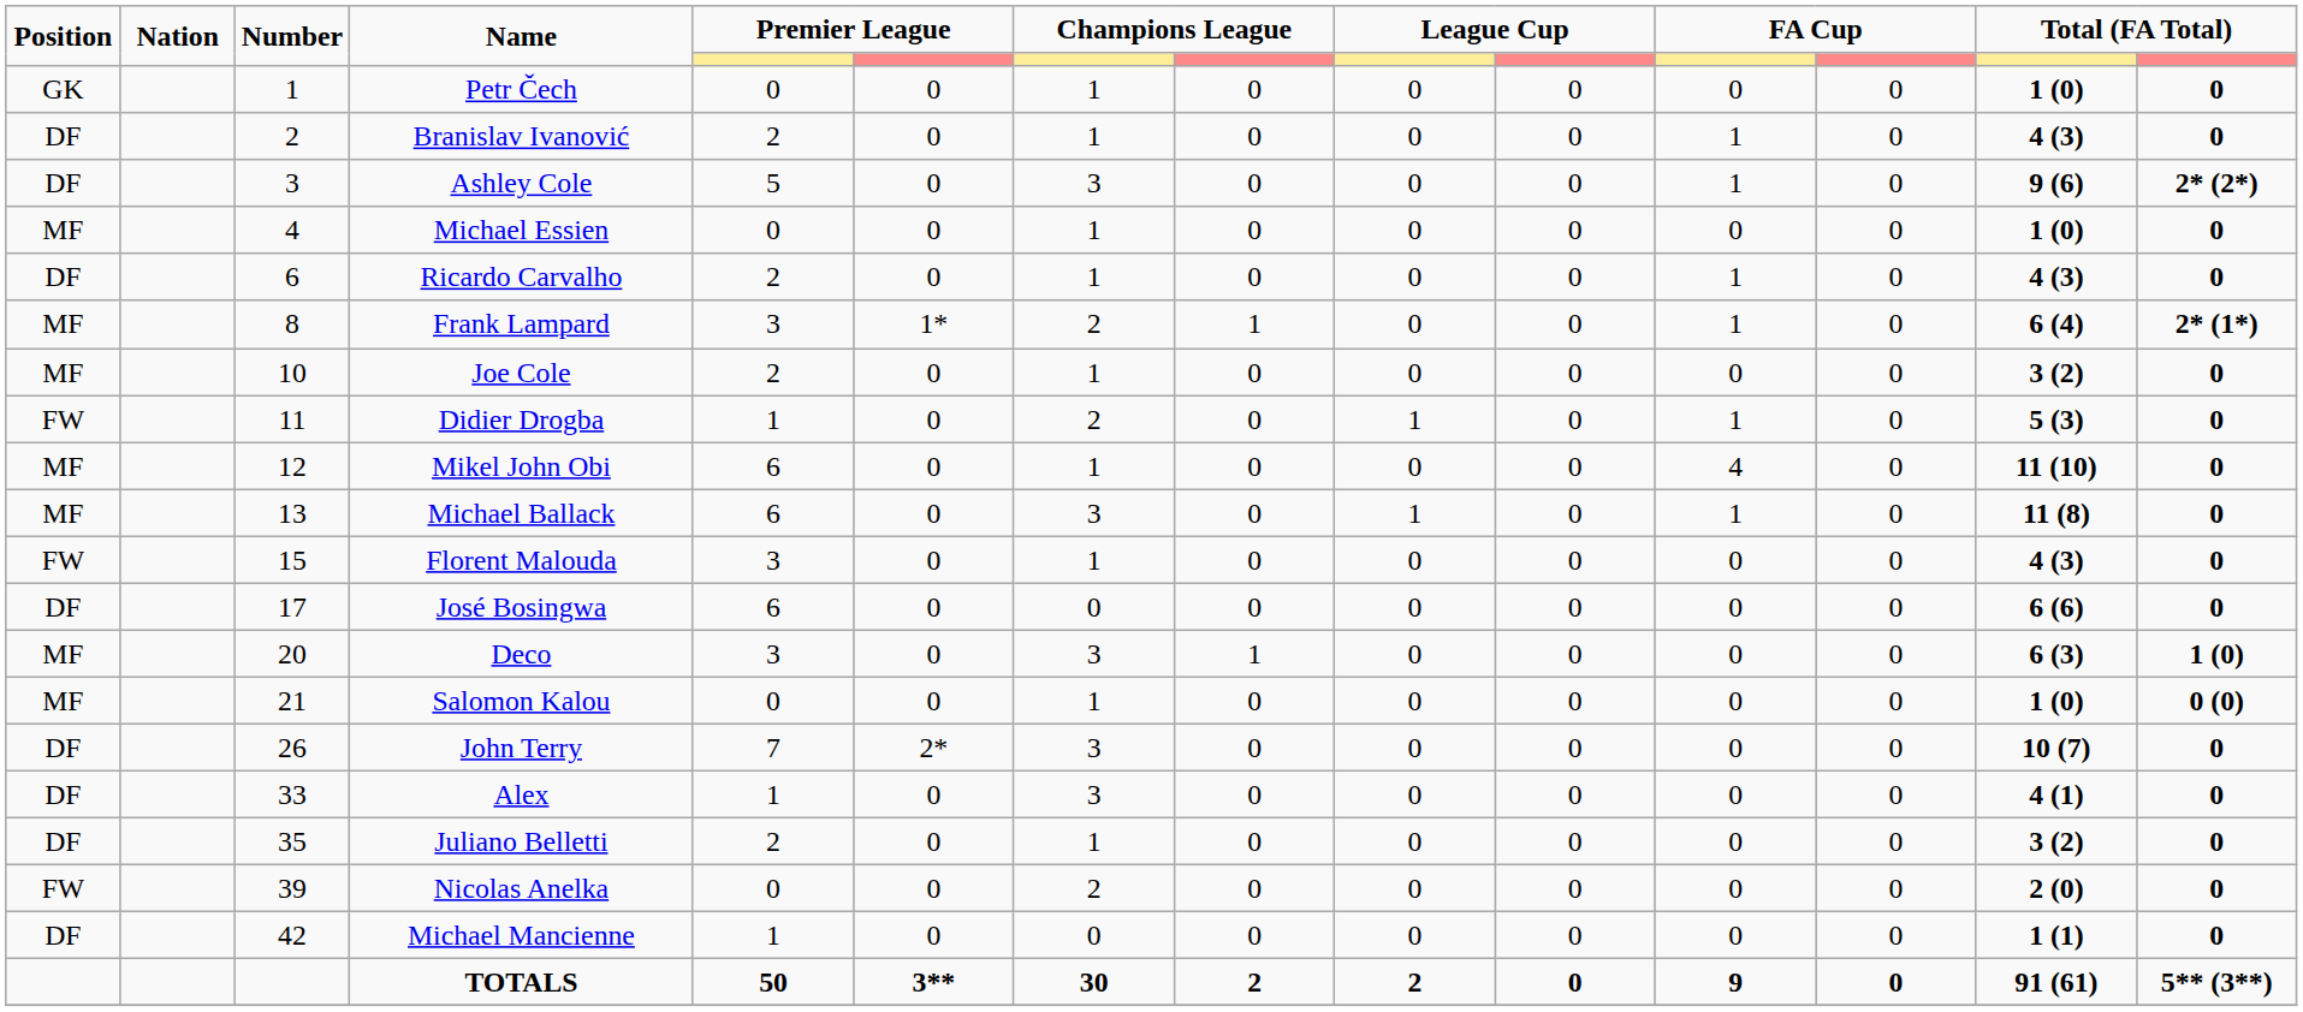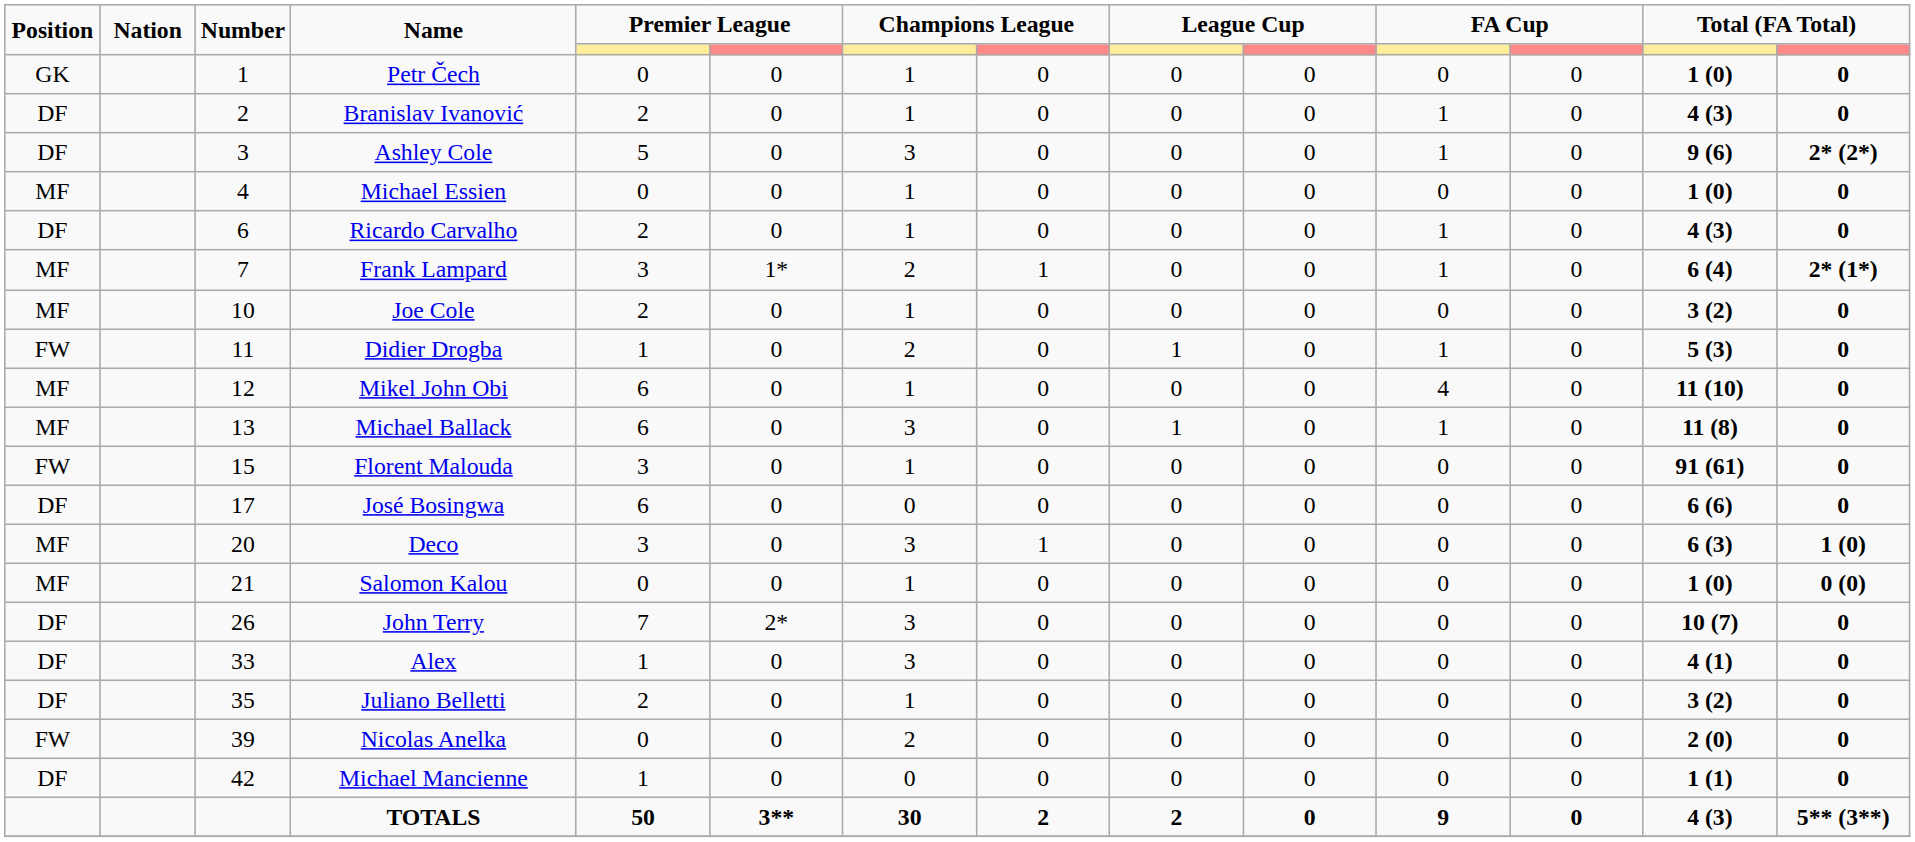Frank Lampard | Number: 8 -> 7
Florent Malouda | column 13: 4 (3) -> 91 (61)
TOTALS | column 13: 91 (61) -> 4 (3)
